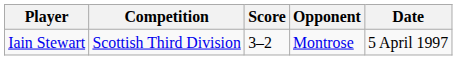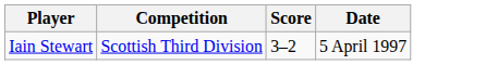- column: Opponent | Montrose
